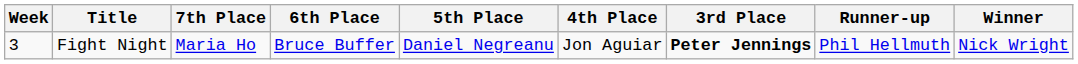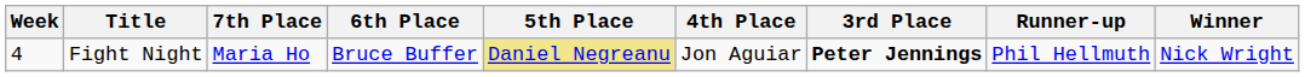Fight Night | Week: 3 -> 4
Fight Night | 5th Place: no background -> khaki background
